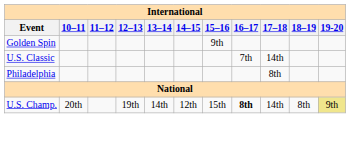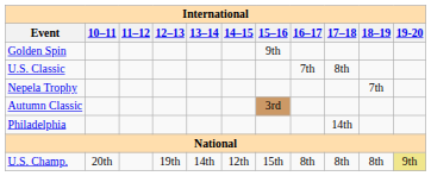U.S. Classic | 17–18: 14th -> 8th
+ row: Nepela Trophy | 7th
+ row: Autumn Classic | 3rd
Philadelphia | 17–18: 8th -> 14th
U.S. Champ. | 16–17: bold -> normal
U.S. Champ. | 17–18: 14th -> 8th
